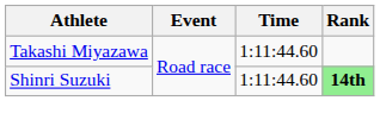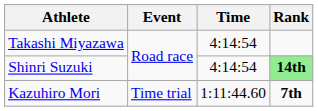Takashi Miyazawa | Time: 1:11:44.60 -> 4:14:54
Shinri Suzuki | Time: 1:11:44.60 -> 4:14:54
+ row: Kazuhiro Mori | Time trial | 1:11:44.60 | 7th
